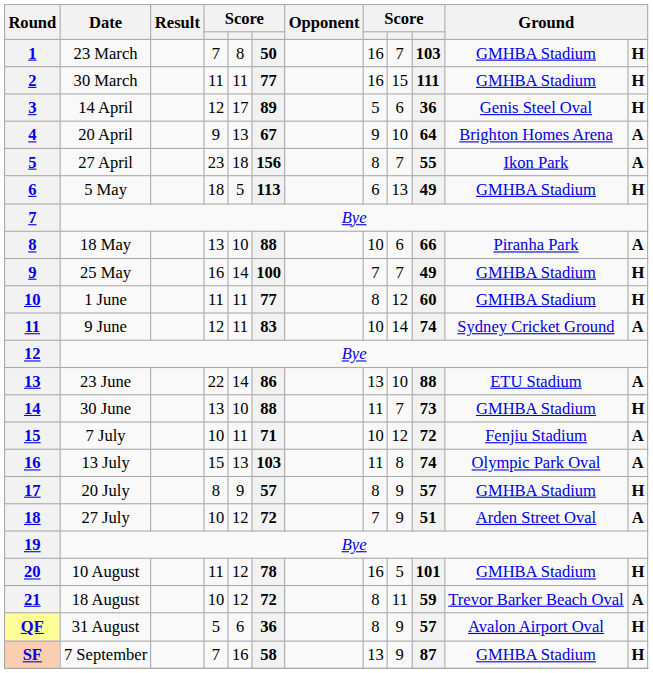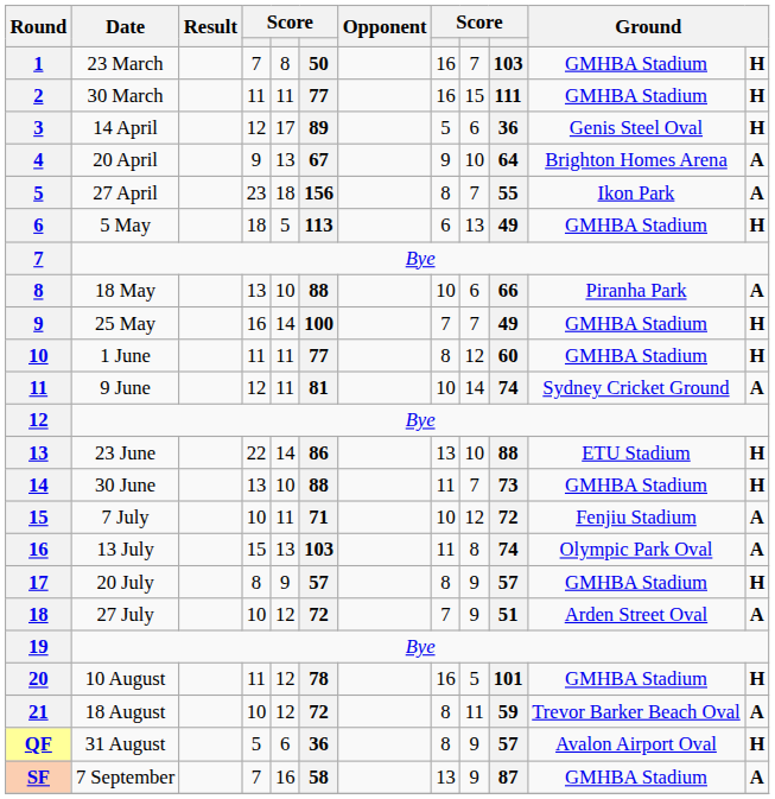9 June | column 6: 83 -> 81
23 June | column 12: A -> H
7 September | column 12: H -> A
